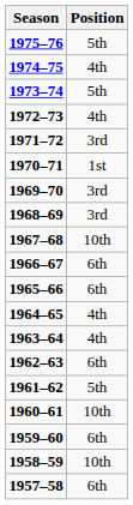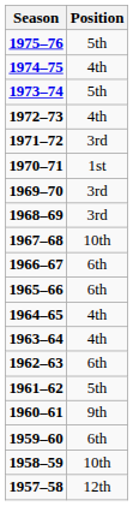1960–61 | Position: 10th -> 9th
1957–58 | Position: 6th -> 12th
